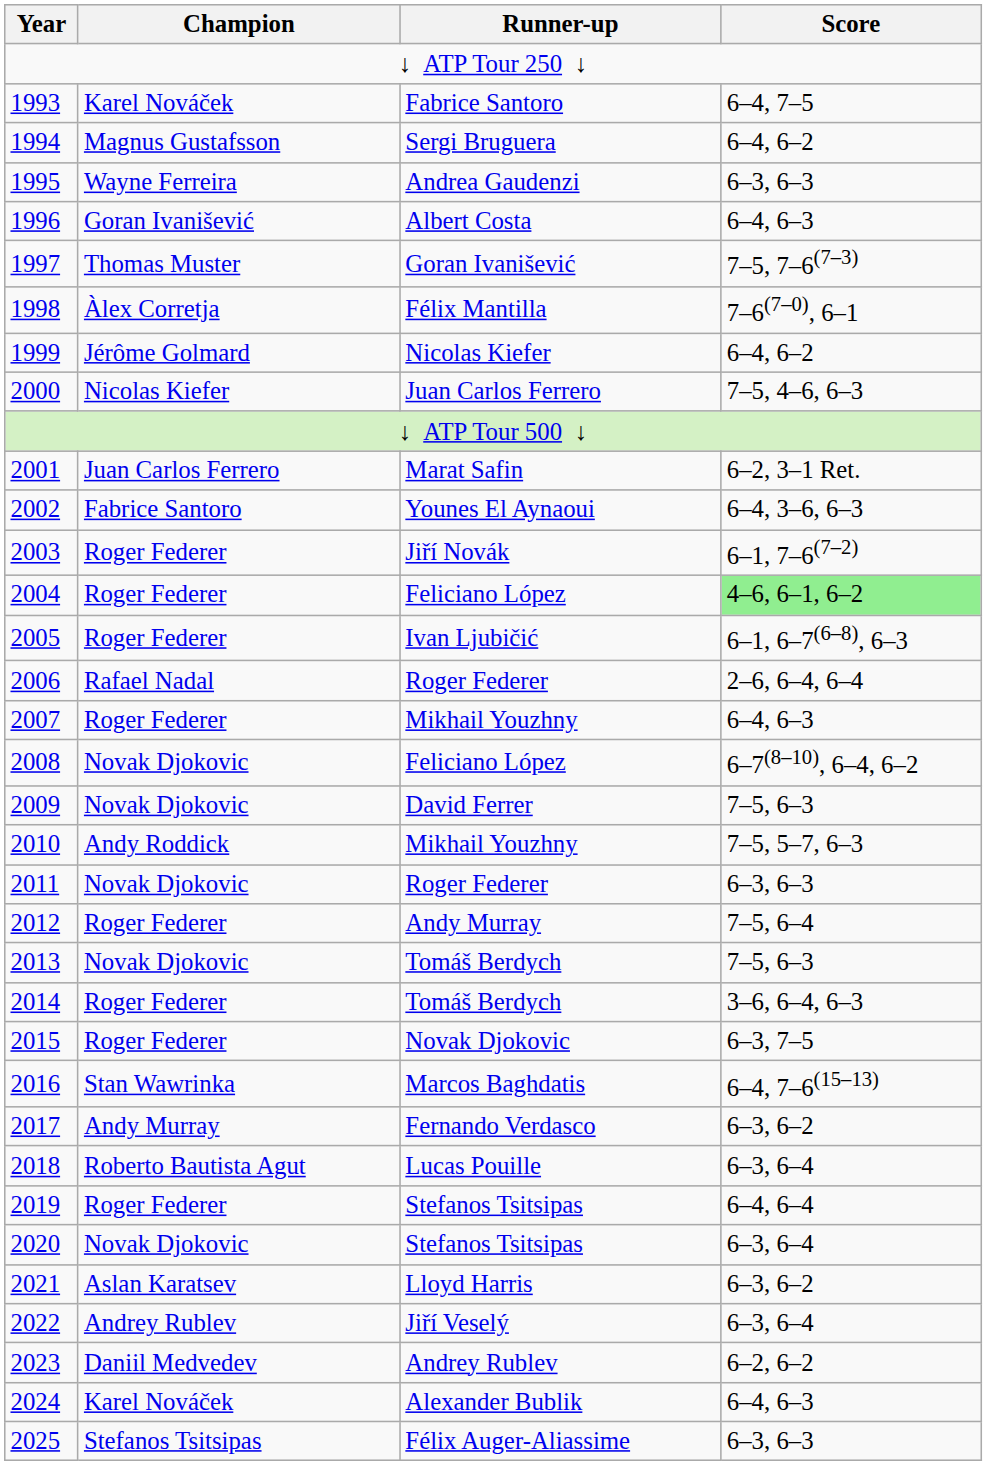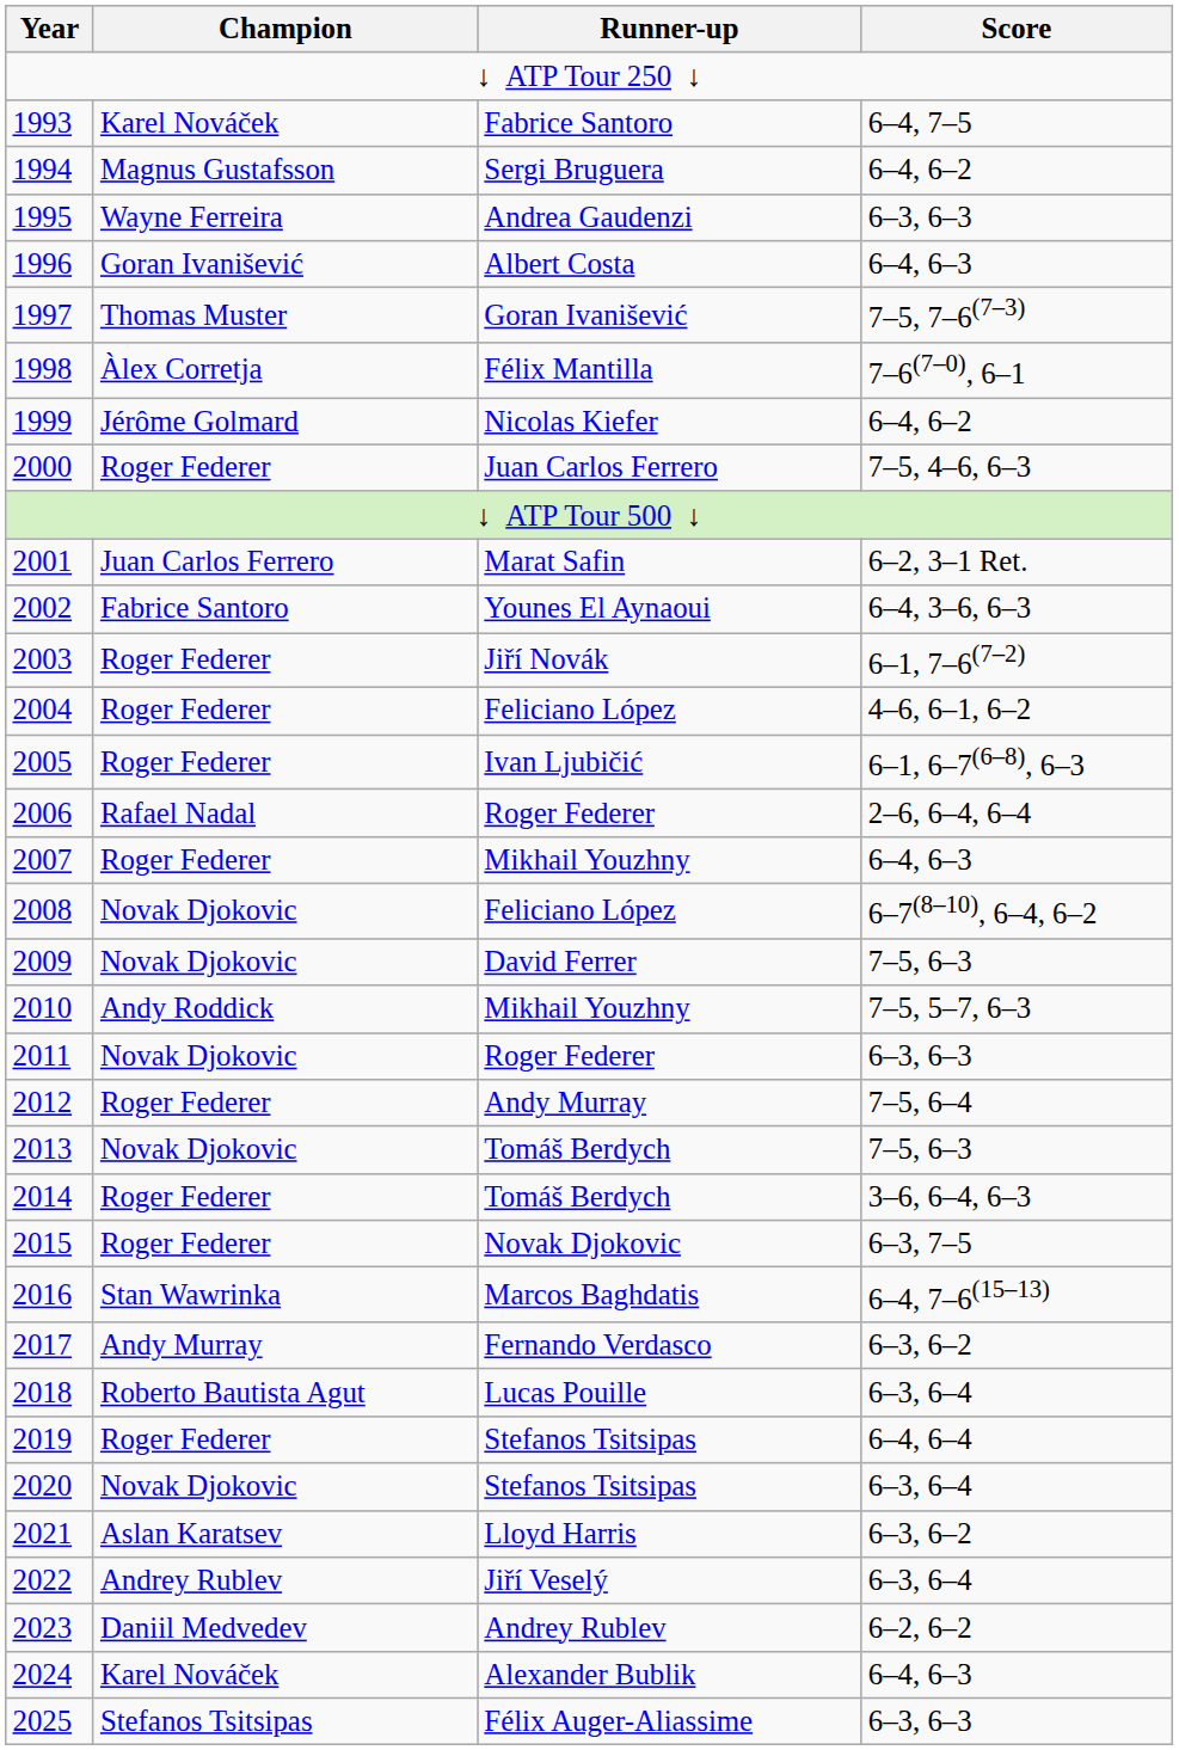2000 | Champion: Nicolas Kiefer -> Roger Federer
2004 | Score: lightgreen background -> no background
